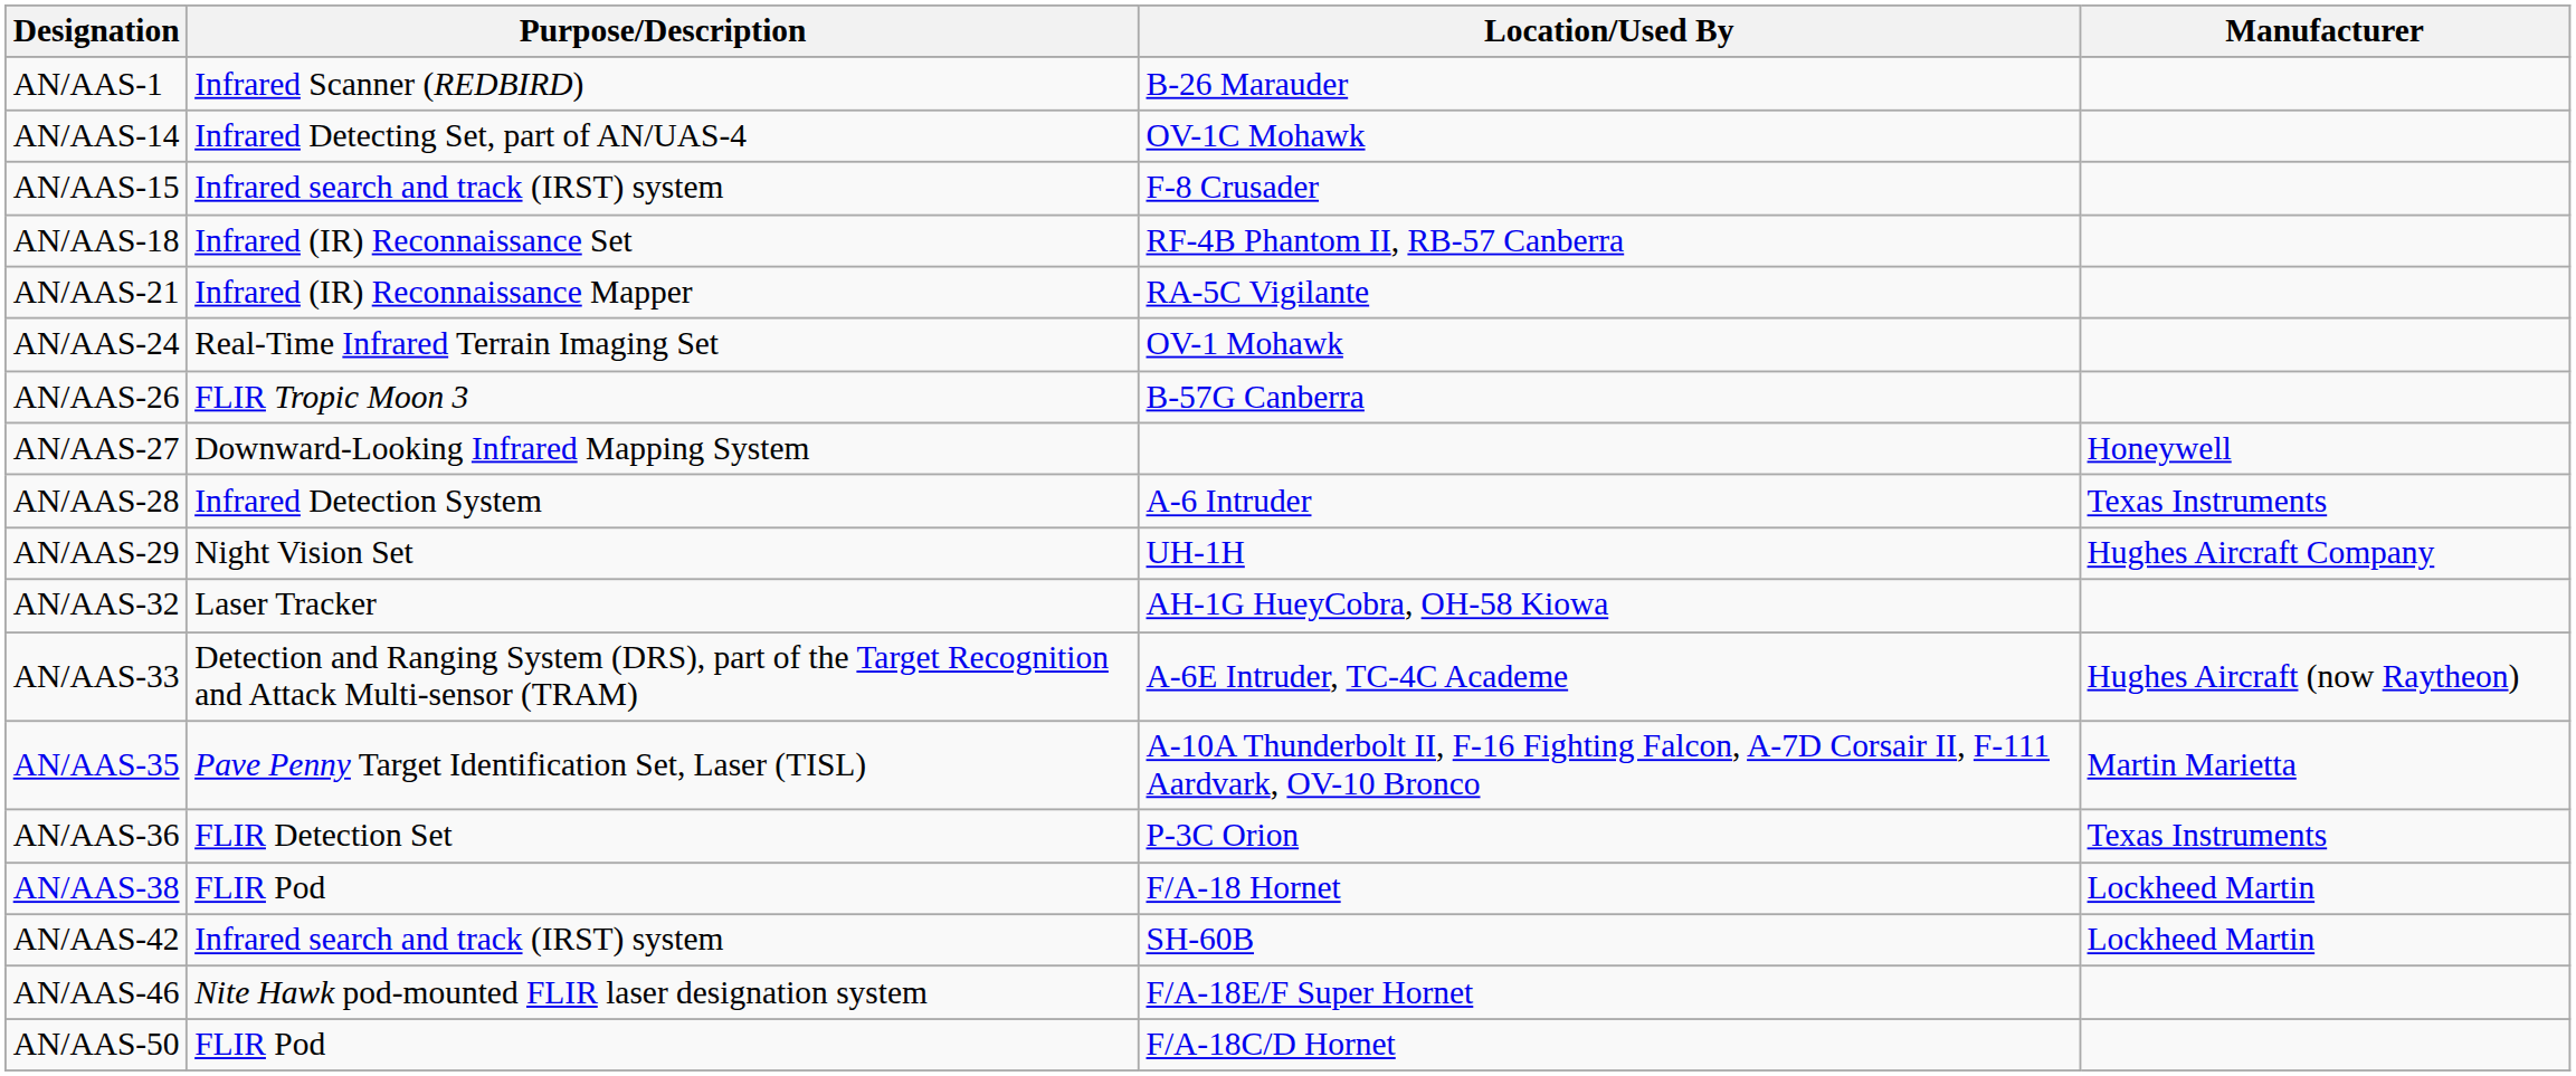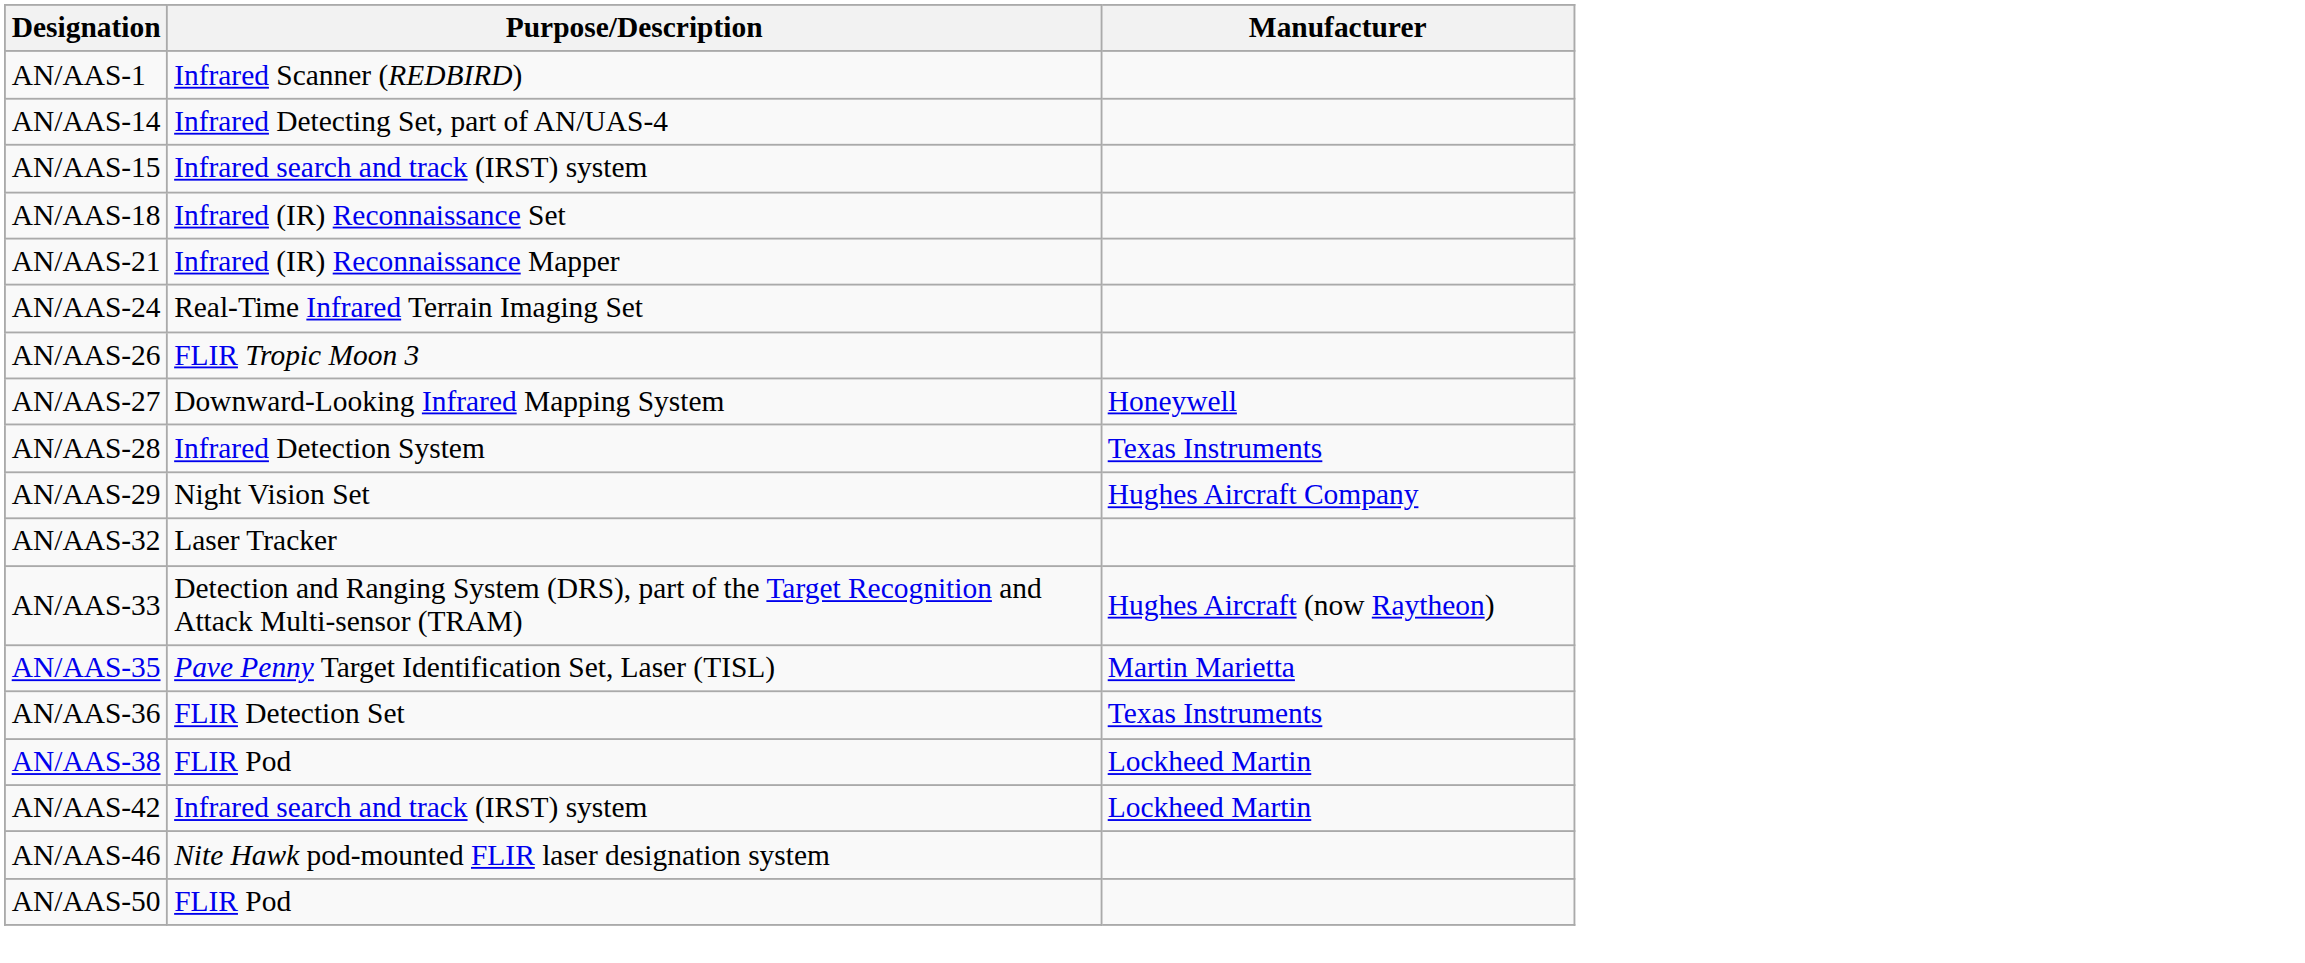- column: Location/Used By | B-26 Marauder | OV-1C Mohawk | F-8 Crusader | RF-4B Phantom II, RB-57 Canberra | RA-5C Vigilante | OV-1 Mohawk | B-57G Canberra | A-6 Intruder | UH-1H | AH-1G HueyCobra, OH-58 Kiowa | A-6E Intruder, TC-4C Academe | A-10A Thunderbolt II, F-16 Fighting Falcon, A-7D Corsair II, F-111 Aardvark, OV-10 Bronco | P-3C Orion | F/A-18 Hornet | SH-60B | F/A-18E/F Super Hornet | F/A-18C/D Hornet
